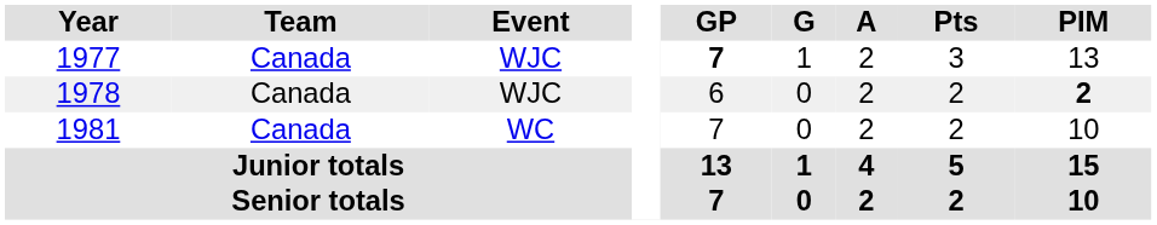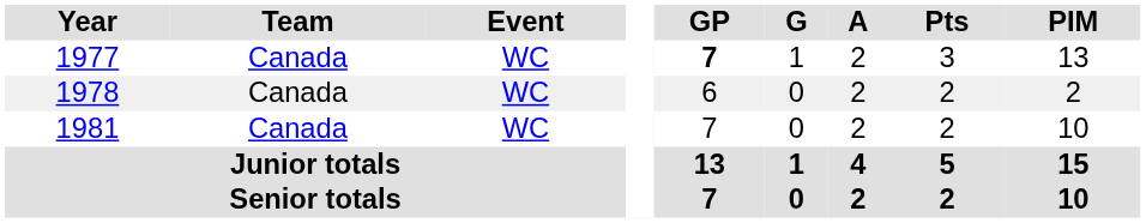1977 | Event: WJC -> WC
1978 | Event: WJC -> WC
1978 | PIM: bold -> normal
